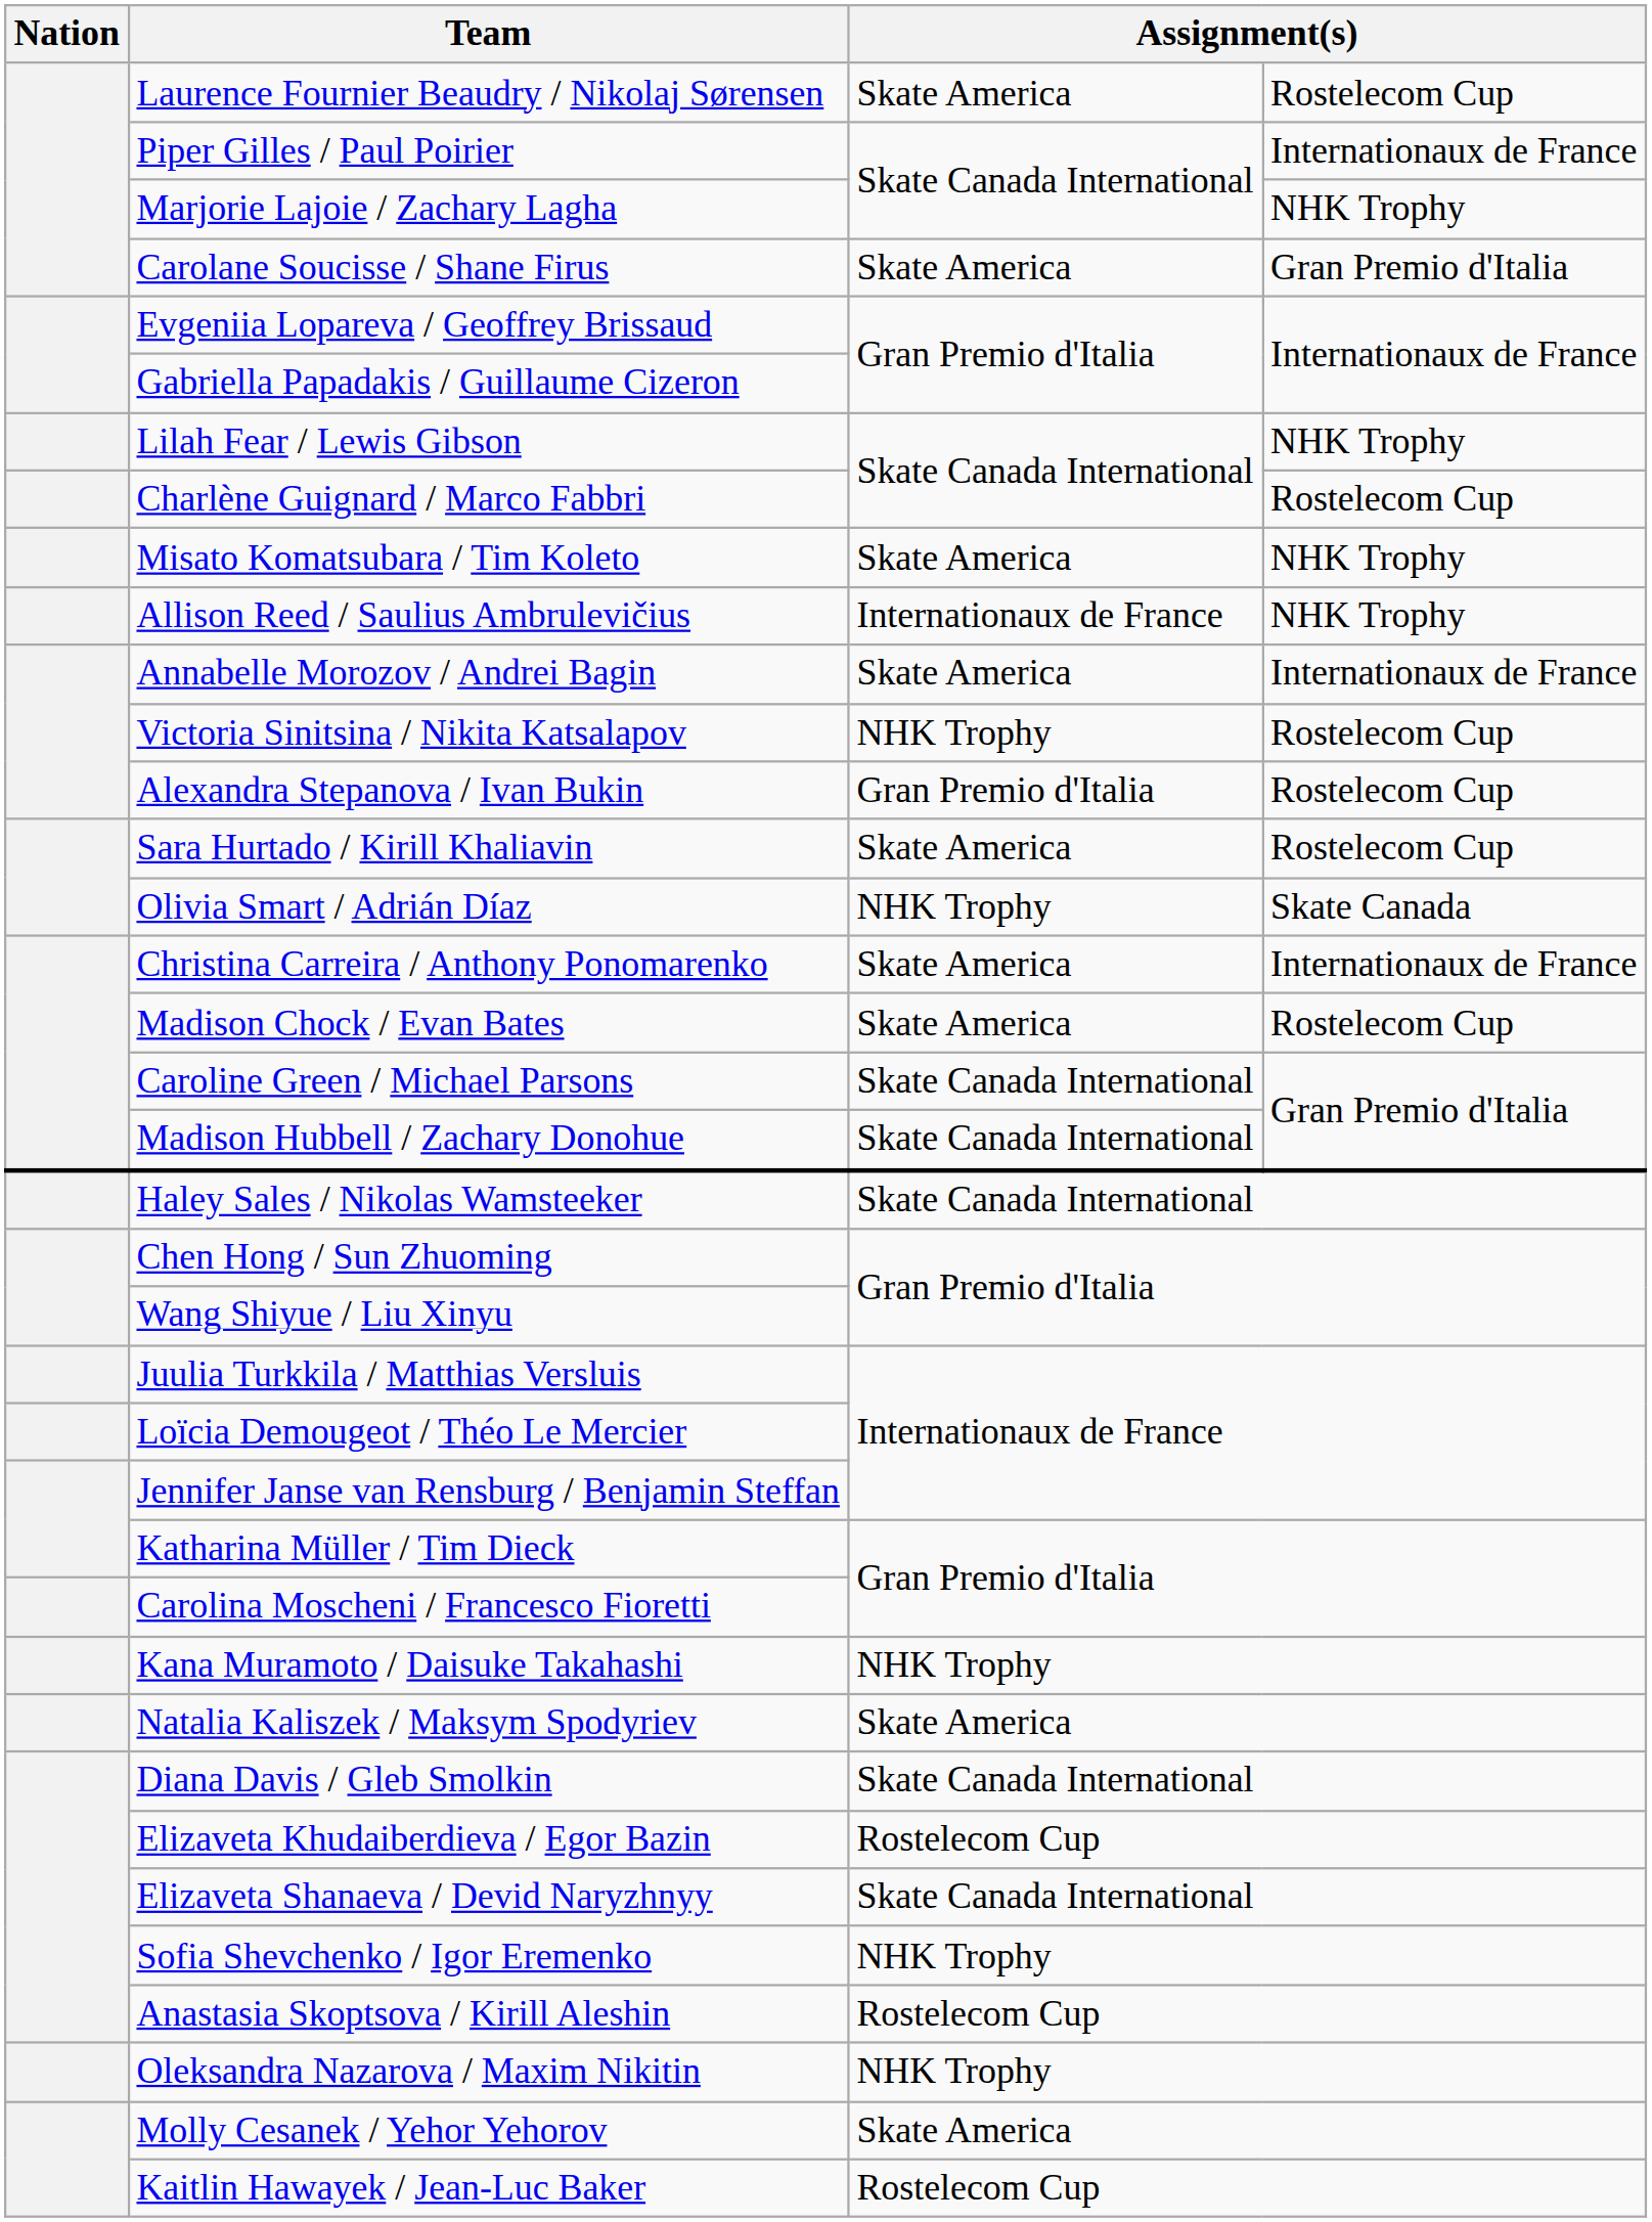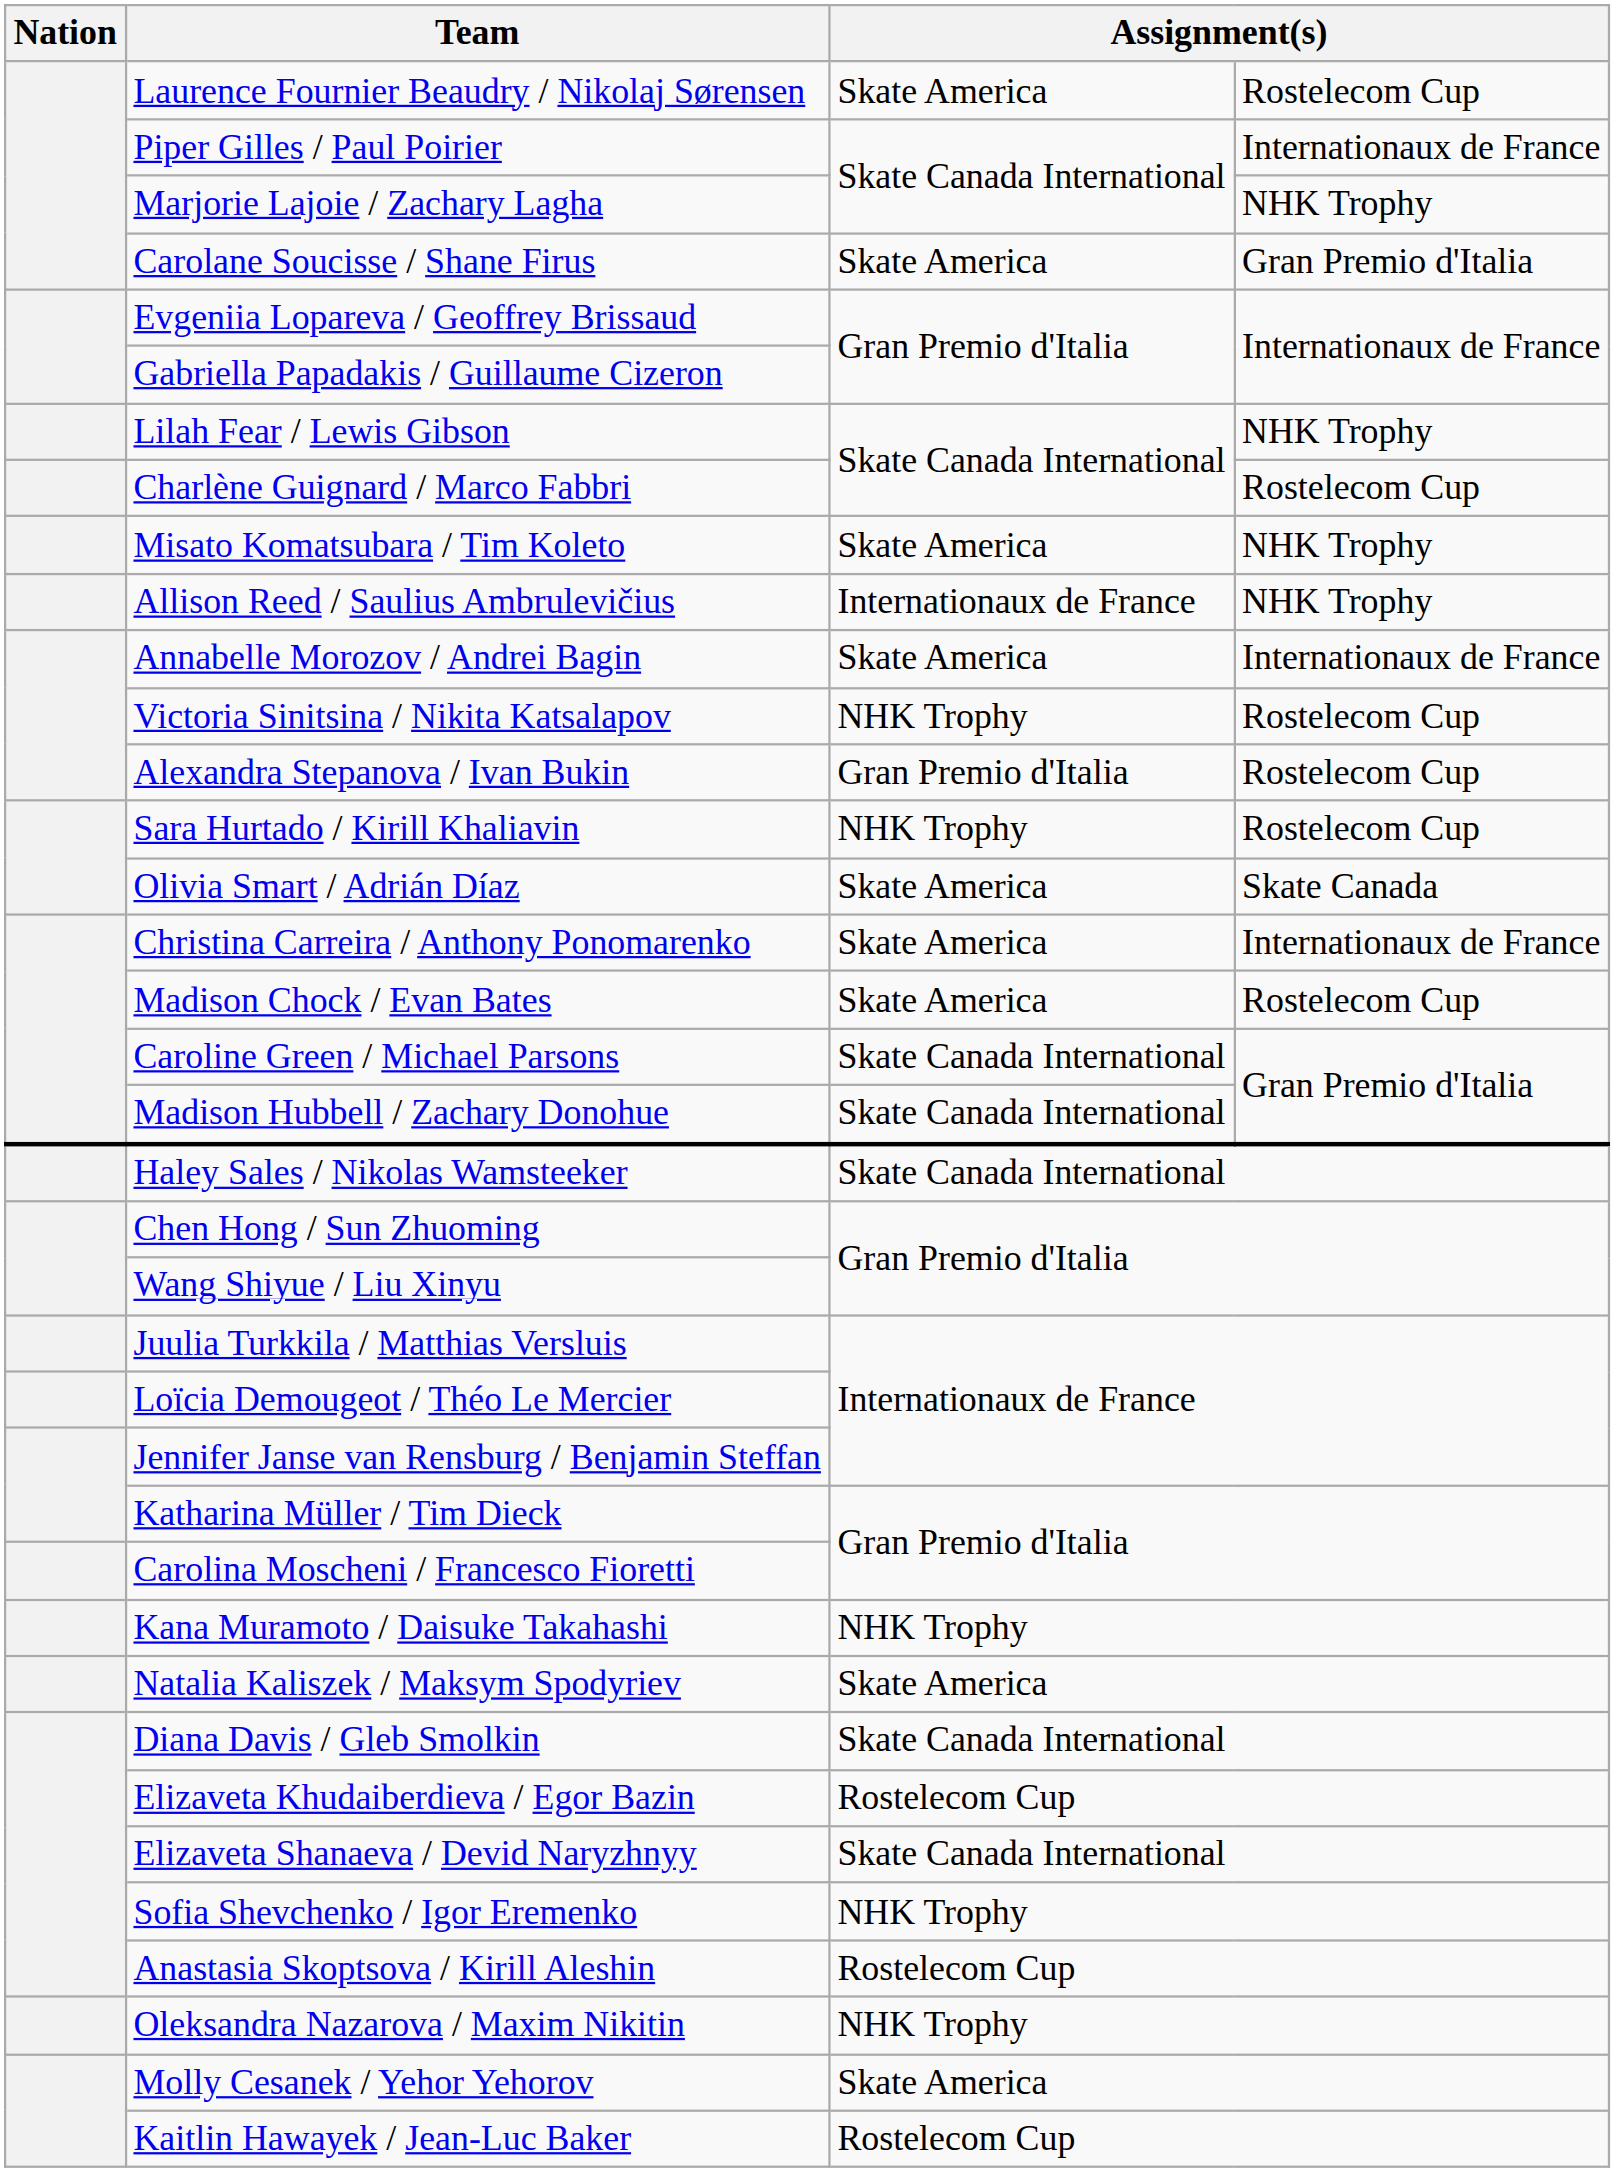Sara Hurtado / Kirill Khaliavin | column 3: Skate America -> NHK Trophy
Olivia Smart / Adrián Díaz | column 3: NHK Trophy -> Skate America
